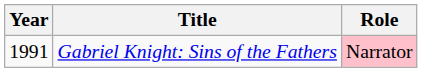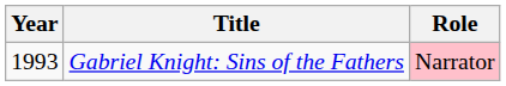Gabriel Knight: Sins of the Fathers | Year: 1991 -> 1993
